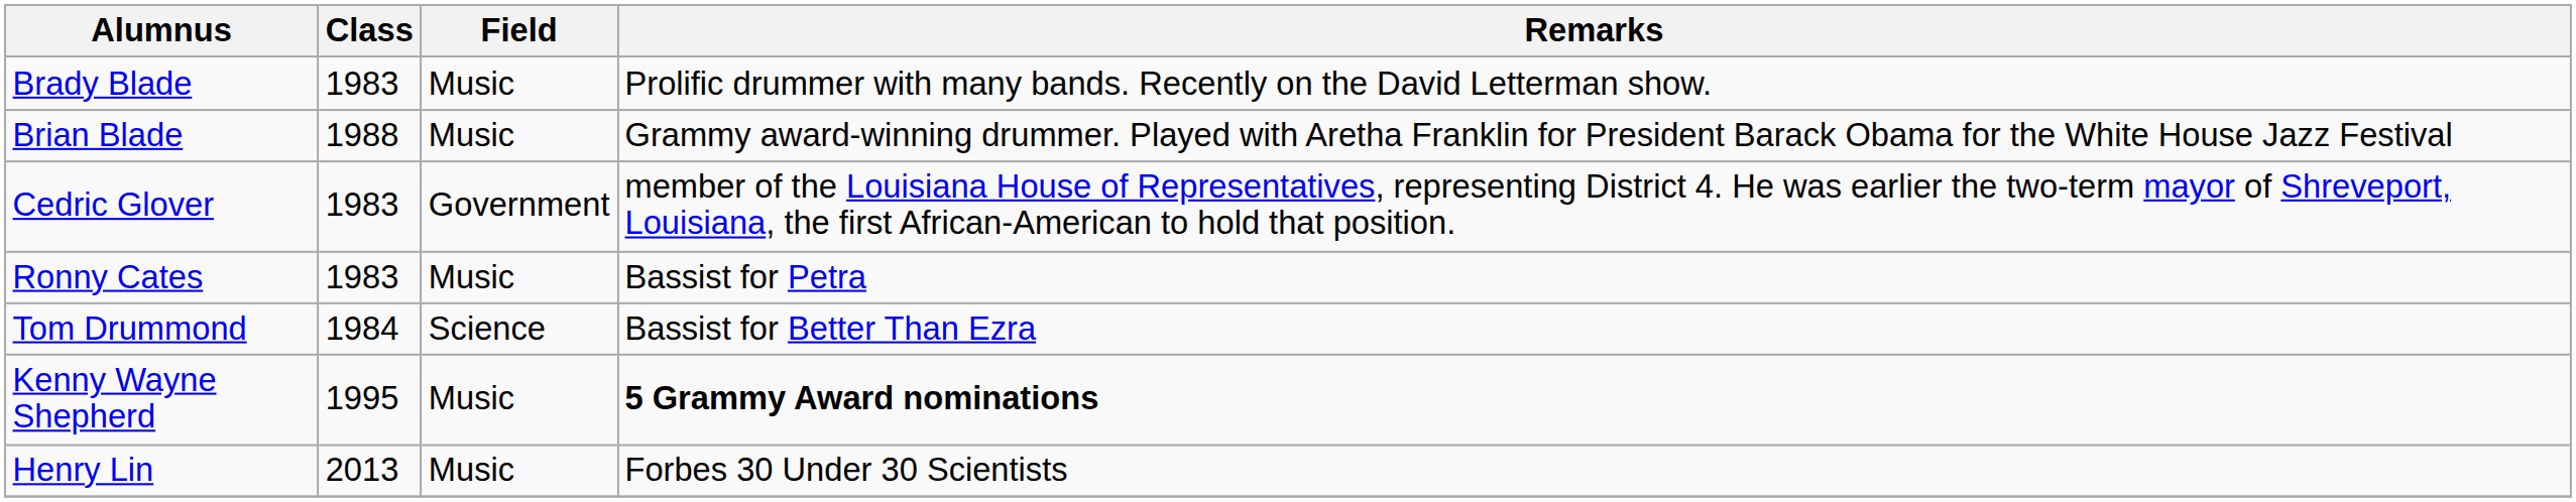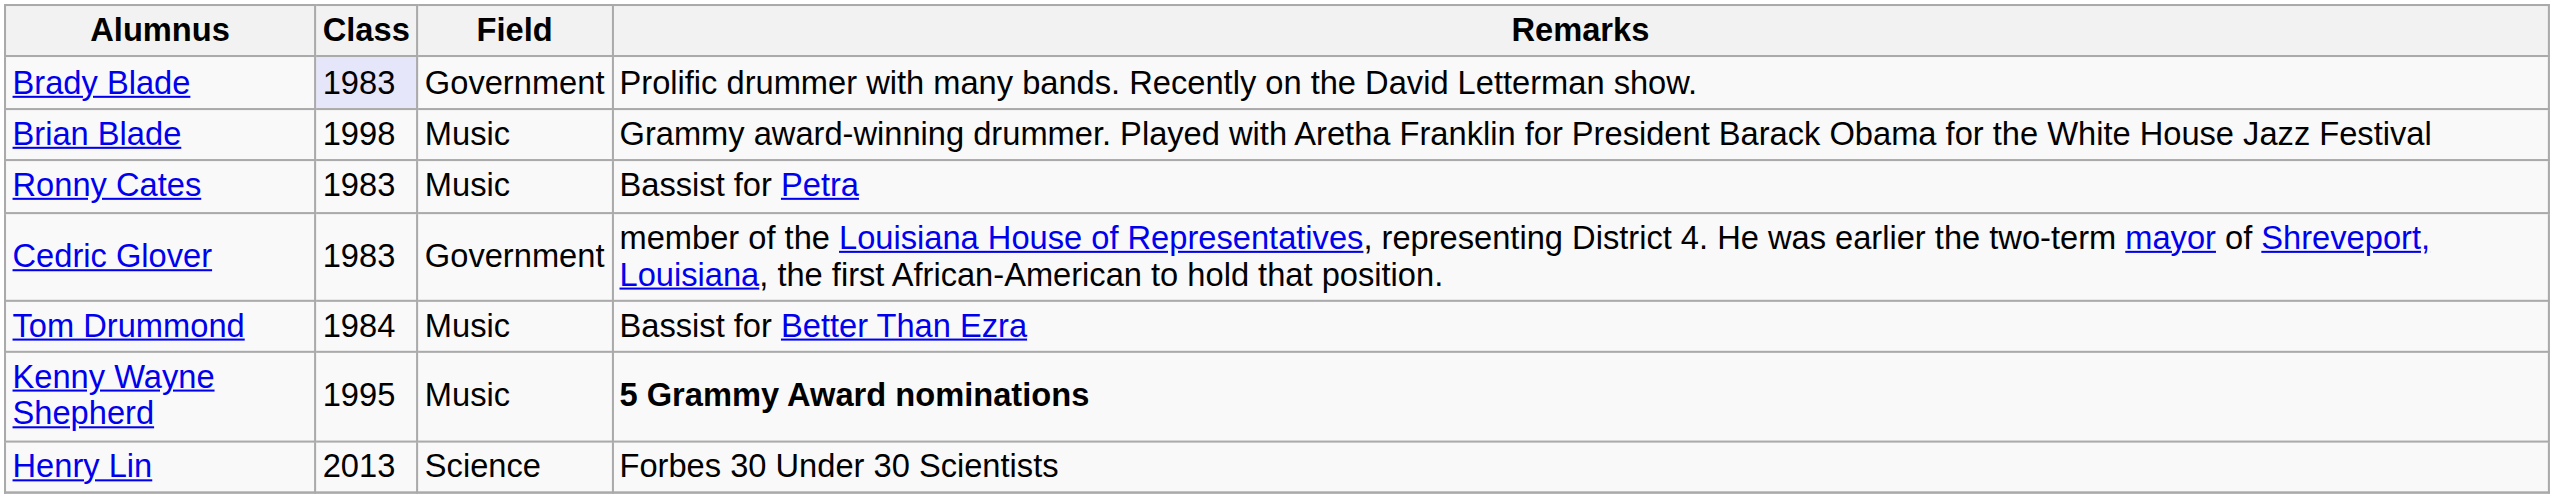Brady Blade | Class: no background -> lavender background
Brady Blade | Field: Music -> Government
Brian Blade | Class: 1988 -> 1998
rows swapped: Ronny Cates <-> Cedric Glover
Tom Drummond | Field: Science -> Music
Henry Lin | Field: Music -> Science
